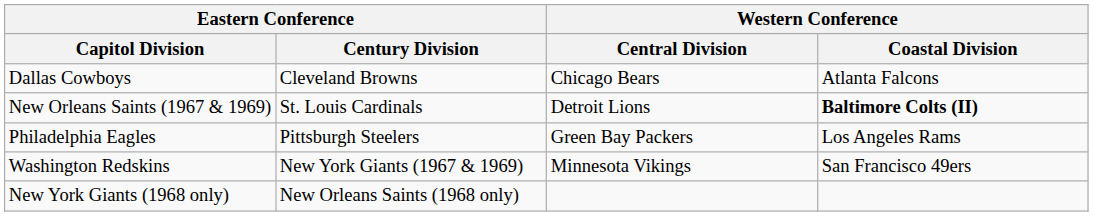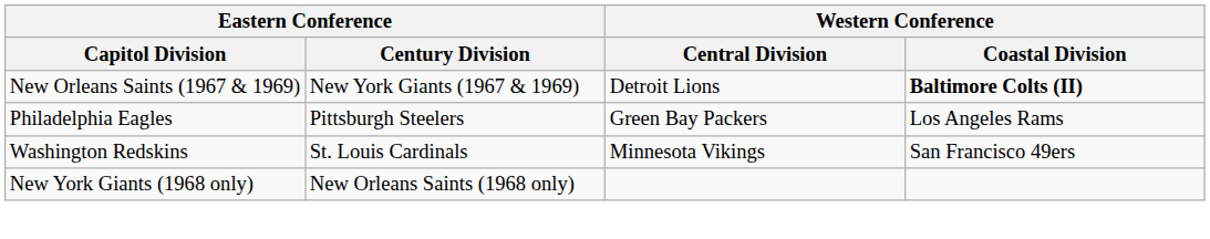- row: Dallas Cowboys | Cleveland Browns | Chicago Bears | Atlanta Falcons
New Orleans Saints (1967 & 1969) | Eastern Conference / Century Division: St. Louis Cardinals -> New York Giants (1967 & 1969)
Washington Redskins | Eastern Conference / Century Division: New York Giants (1967 & 1969) -> St. Louis Cardinals
